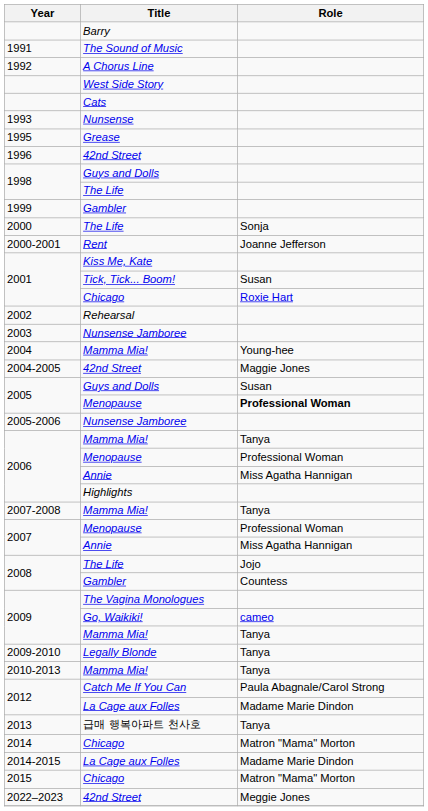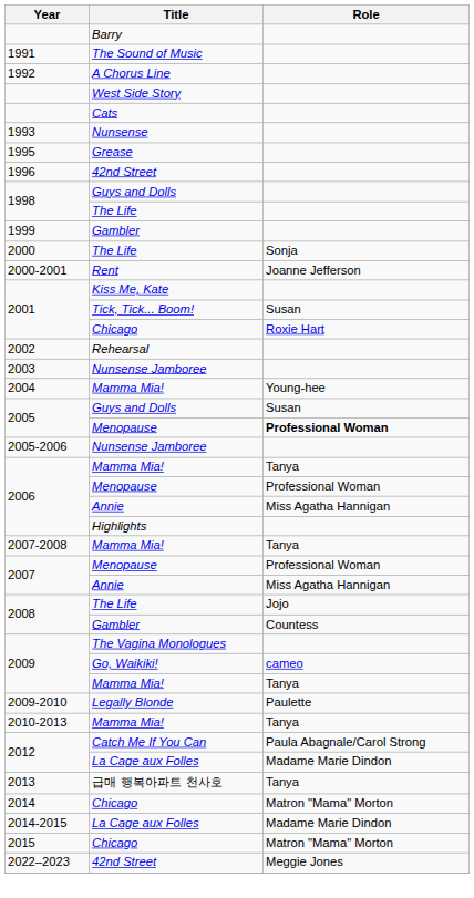- row: 2004-2005 | 42nd Street | Maggie Jones
2009-2010 | Role: Tanya -> Paulette
